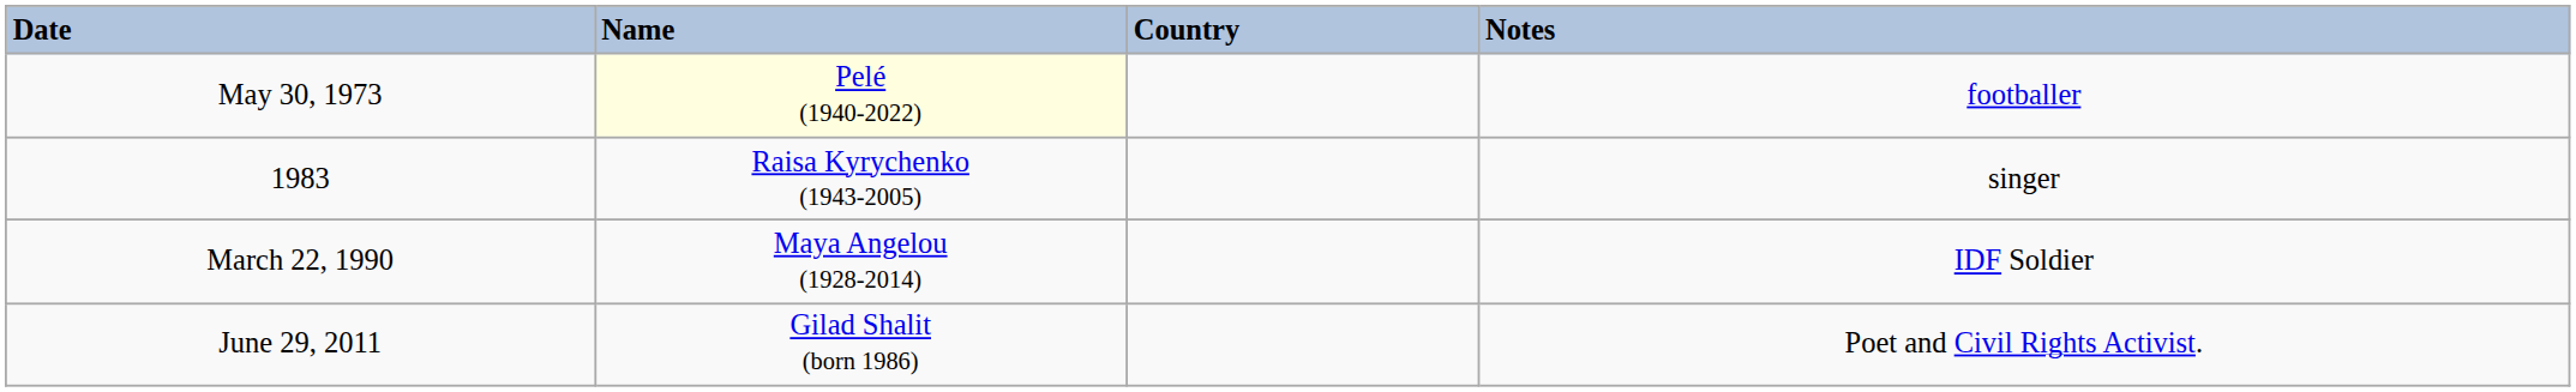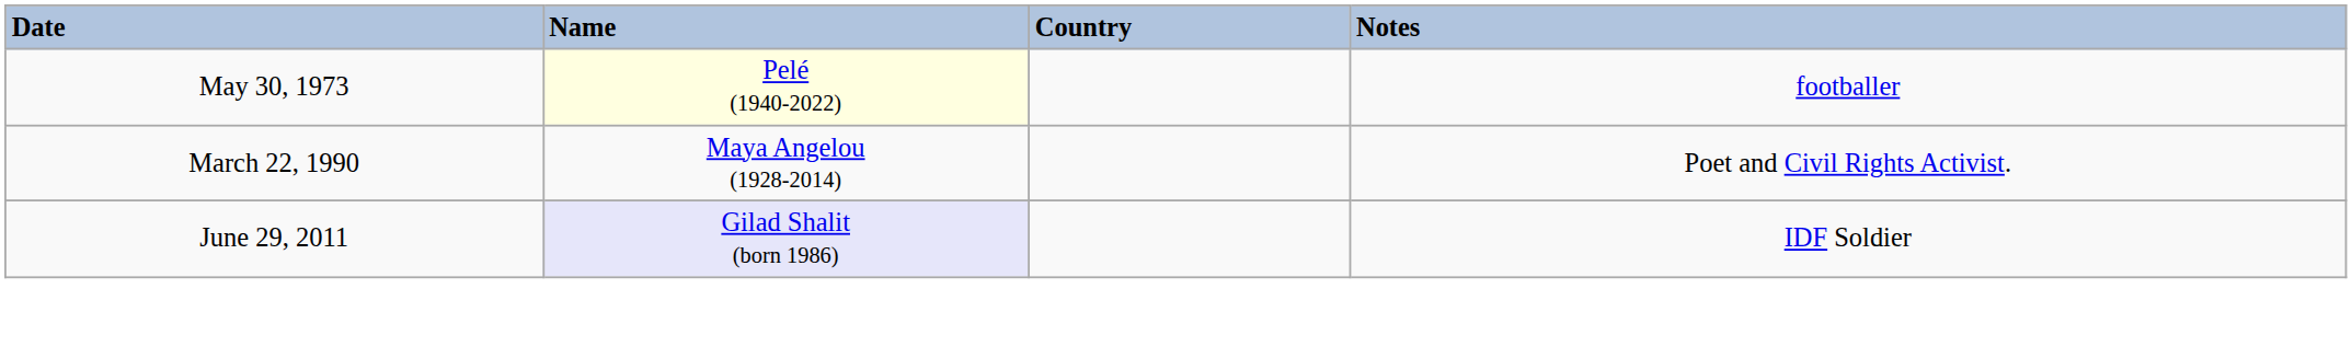- row: 1983 | Raisa Kyrychenko (1943-2005) | singer
March 22, 1990 | Notes: IDF Soldier -> Poet and Civil Rights Activist.
June 29, 2011 | Name: no background -> lavender background
June 29, 2011 | Notes: Poet and Civil Rights Activist. -> IDF Soldier
